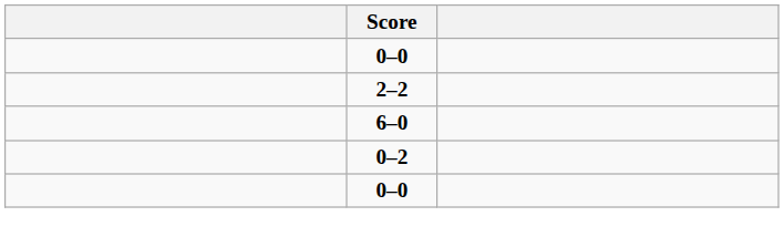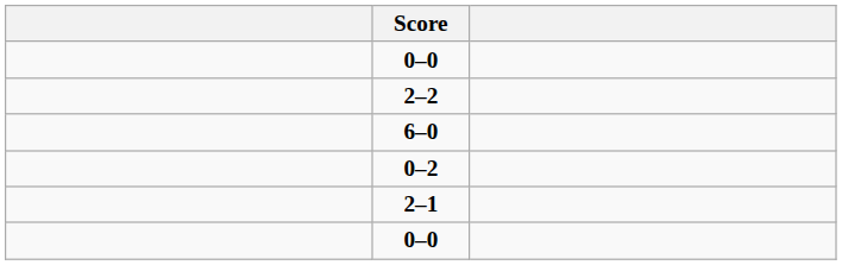+ row: 2–1
